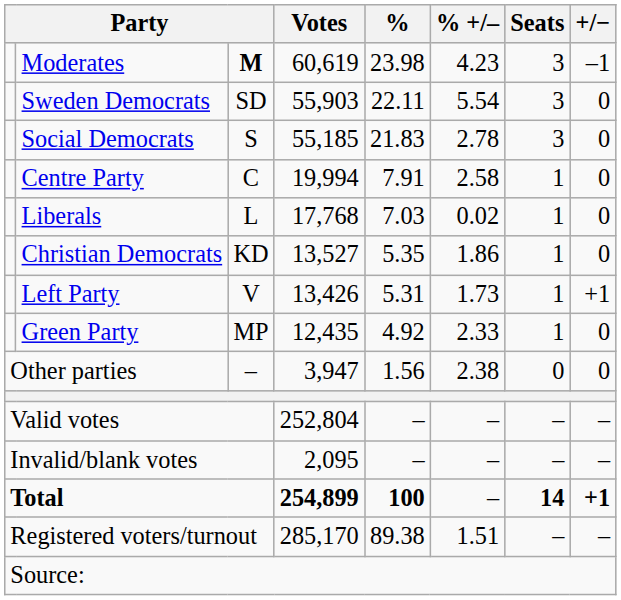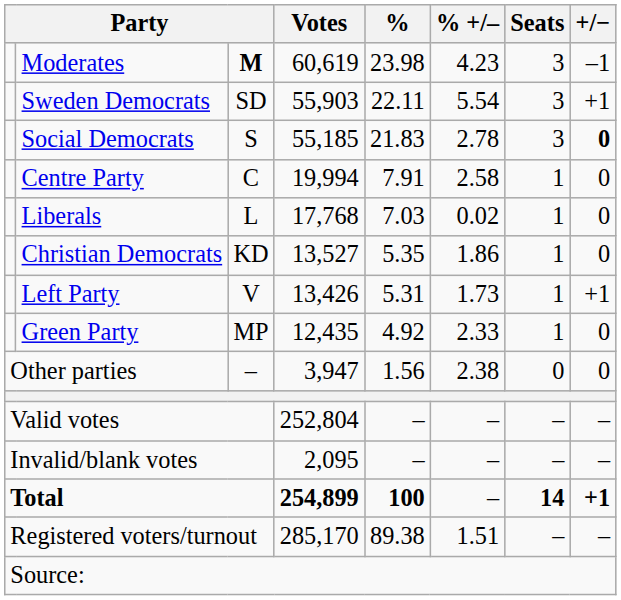Sweden Democrats | +/−: 0 -> +1
Social Democrats | +/−: normal -> bold
